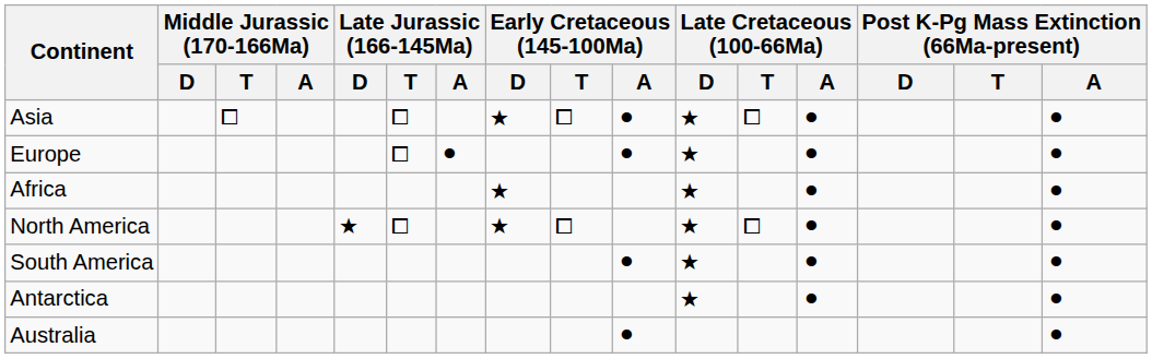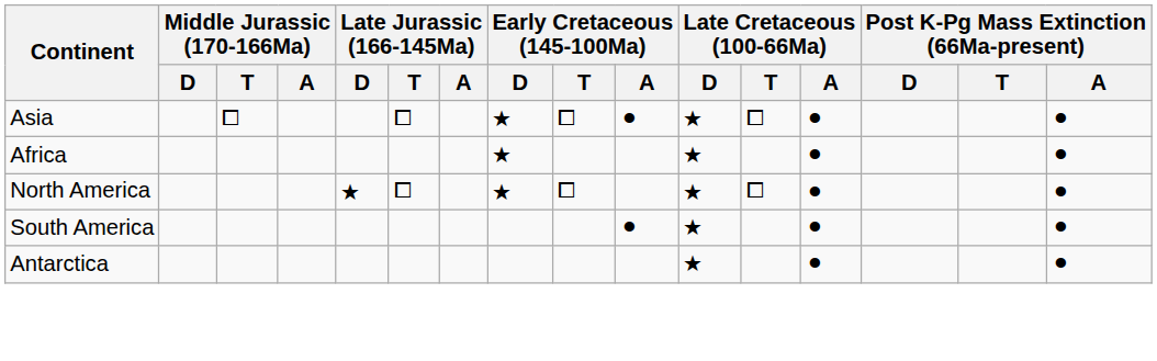- row: Europe | ⧠ | ⚫︎ | ⚫︎ | ★ | ⚫︎ | ⚫︎
- row: Australia | ⚫︎ | ⚫︎
